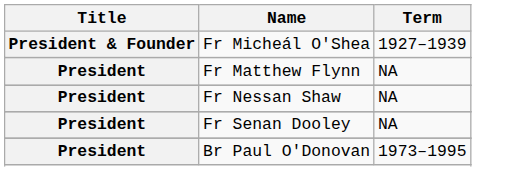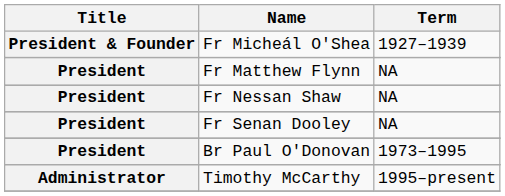+ row: Administrator | Timothy McCarthy | 1995–present
